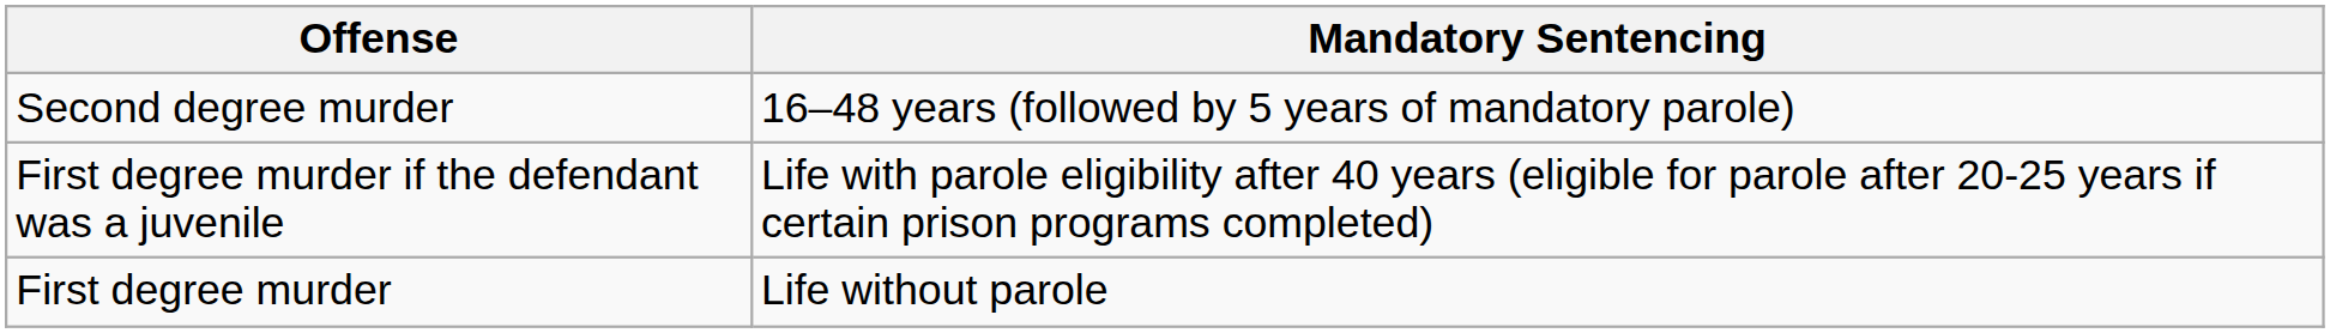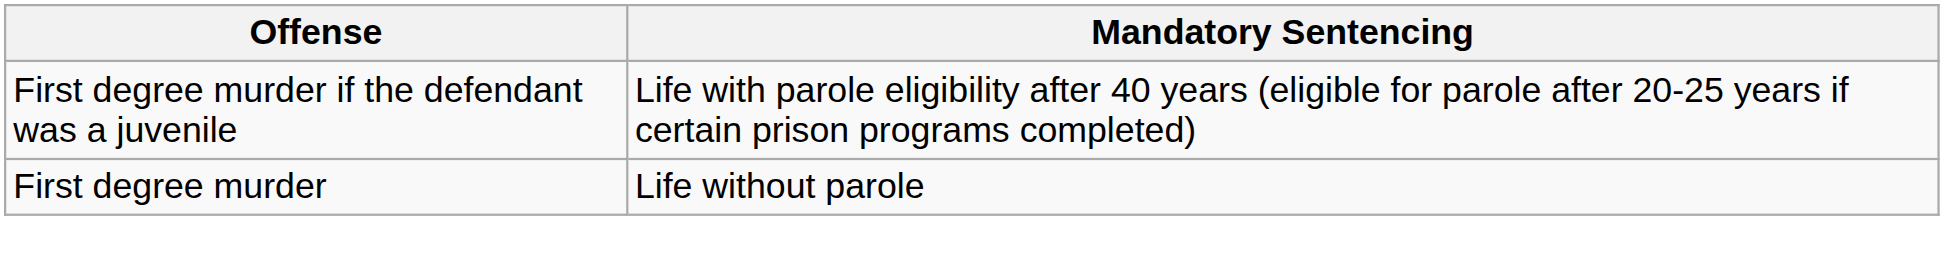- row: Second degree murder | 16–48 years (followed by 5 years of mandatory parole)
